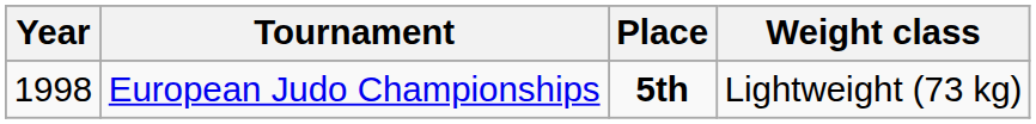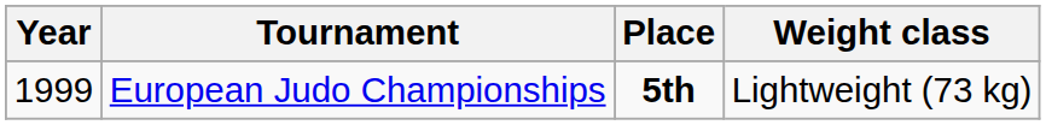European Judo Championships | Year: 1998 -> 1999
